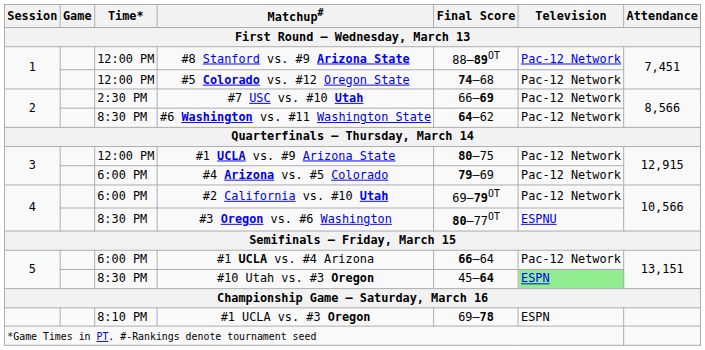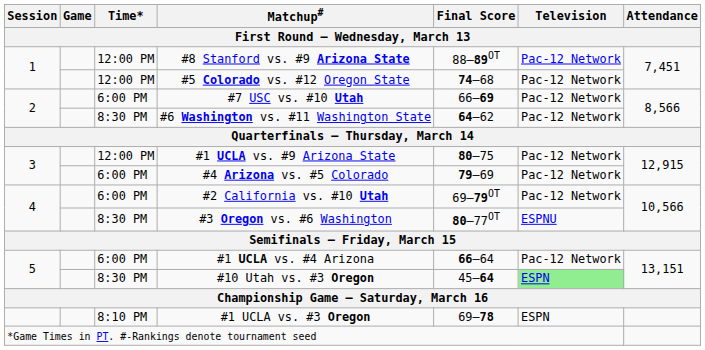#7 USC vs. #10 Utah | Time*: 2:30 PM -> 6:00 PM
